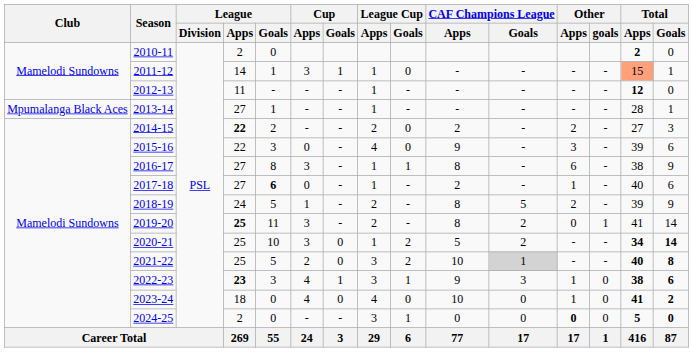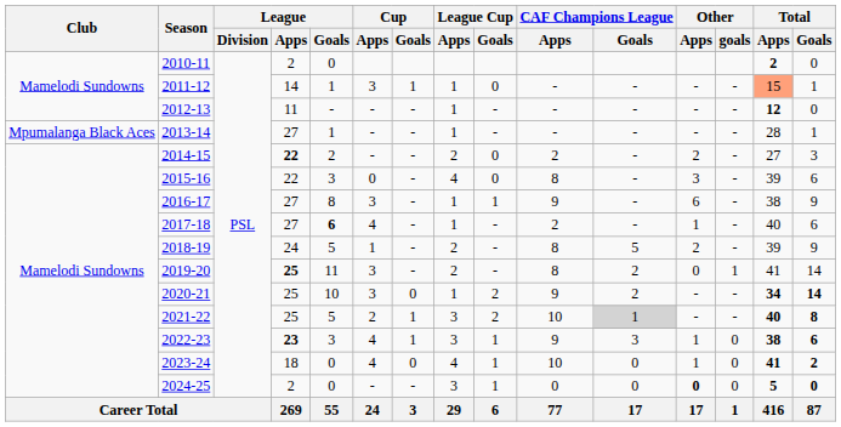2015-16 | CAF Champions League / Apps: 9 -> 8
2016-17 | CAF Champions League / Apps: 8 -> 9
2017-18 | Cup / Apps: 0 -> 4
2020-21 | CAF Champions League / Apps: 5 -> 9
2021-22 | Cup / Goals: 0 -> 1
2023-24 | League Cup / Goals: 0 -> 1
